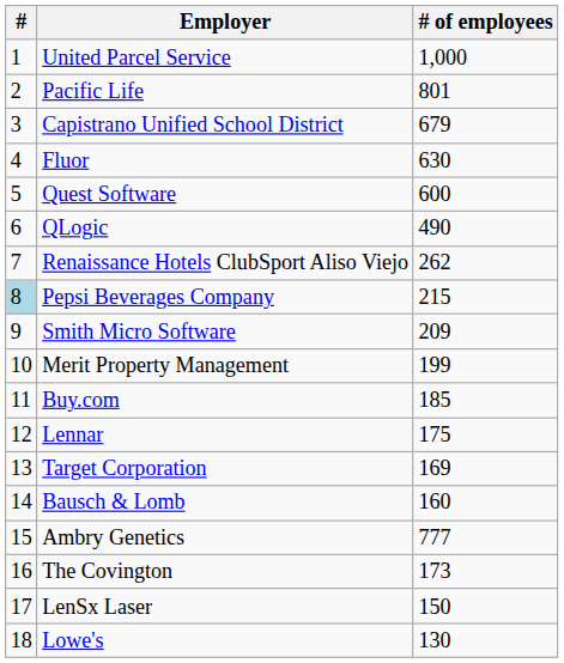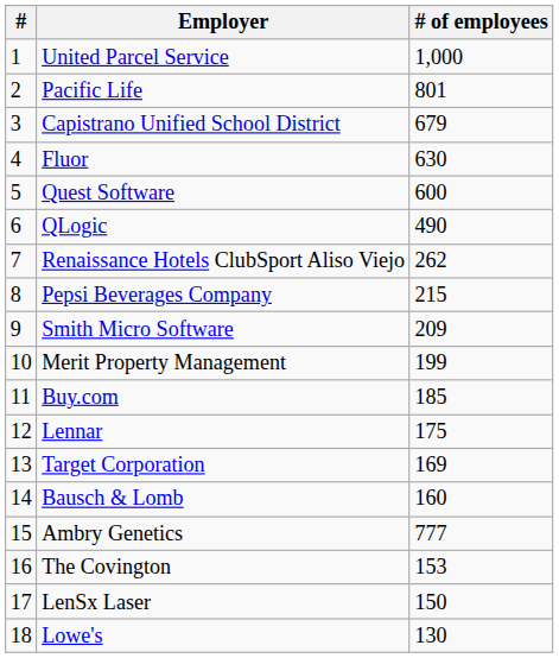Pepsi Beverages Company | #: lightblue background -> no background
The Covington | # of employees: 173 -> 153
